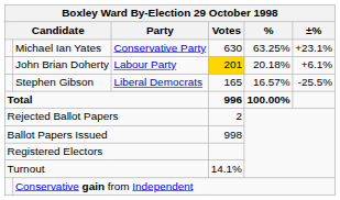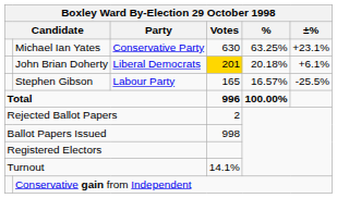John Brian Doherty | Boxley Ward By-Election 29 October 1998 / Party: Labour Party -> Liberal Democrats
Stephen Gibson | Boxley Ward By-Election 29 October 1998 / Party: Liberal Democrats -> Labour Party
